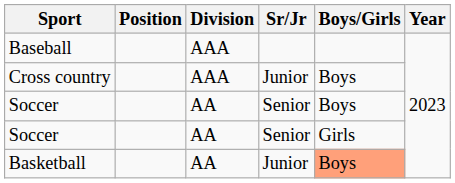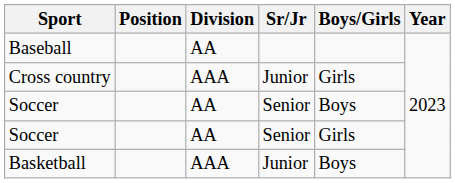Baseball | Division: AAA -> AA
Cross country | Boys/Girls: Boys -> Girls
Basketball | Division: AA -> AAA
Basketball | Boys/Girls: lightsalmon background -> no background
